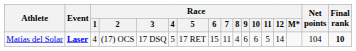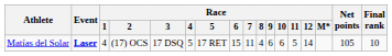Matías del Solar | Net points: 104 -> 105
Matías del Solar | Final rank: bold -> normal
